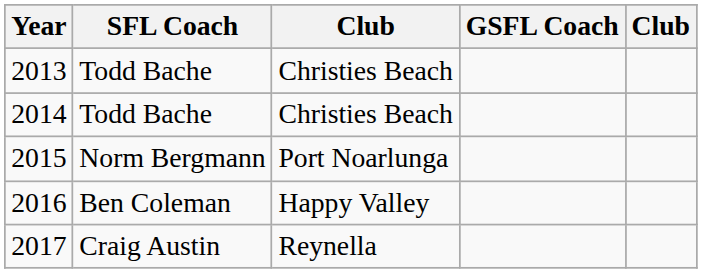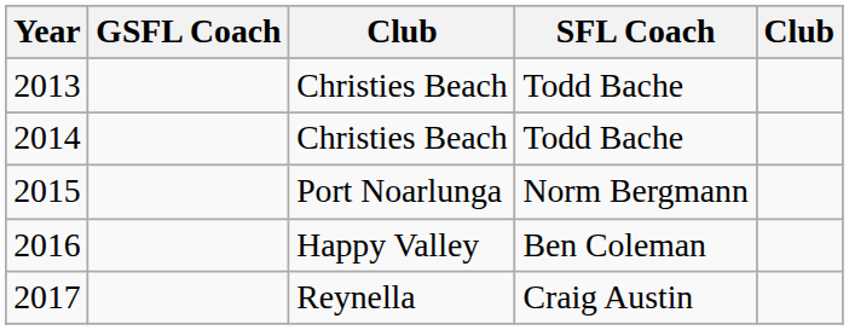columns swapped: SFL Coach <-> GSFL Coach
